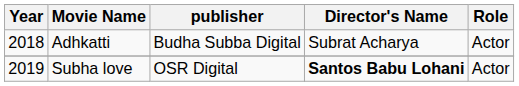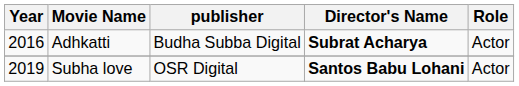Adhkatti | Year: 2018 -> 2016
Adhkatti | Director's Name: normal -> bold
